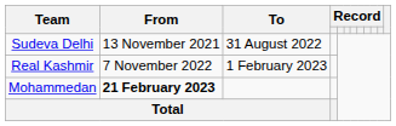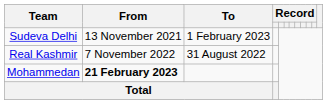Sudeva Delhi | To: 31 August 2022 -> 1 February 2023
Real Kashmir | To: 1 February 2023 -> 31 August 2022
